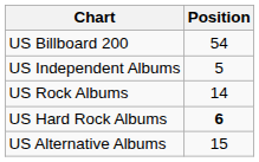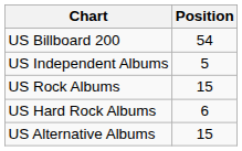US Rock Albums | Position: 14 -> 15
US Hard Rock Albums | Position: bold -> normal
